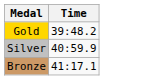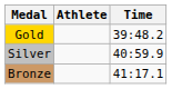+ column: Athlete
